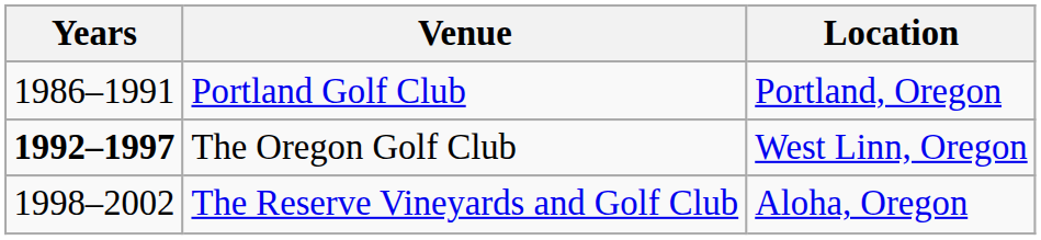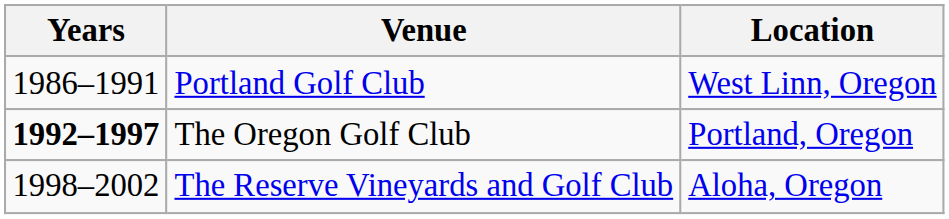Portland Golf Club | Location: Portland, Oregon -> West Linn, Oregon
The Oregon Golf Club | Location: West Linn, Oregon -> Portland, Oregon
